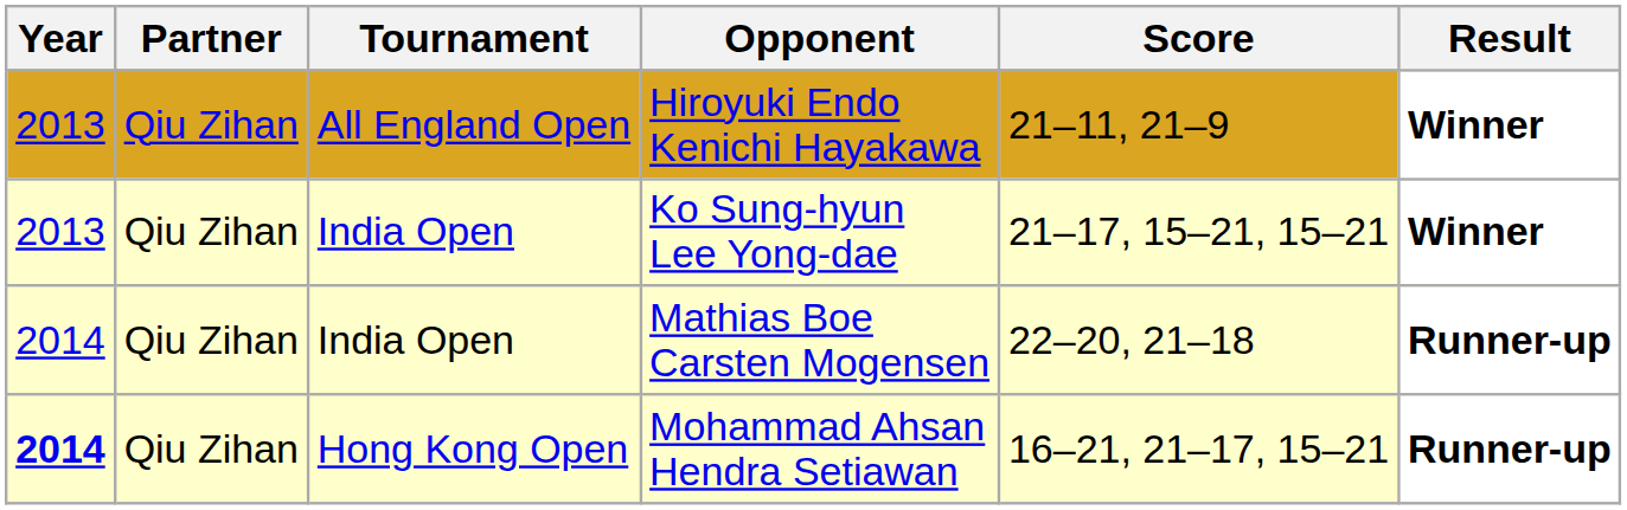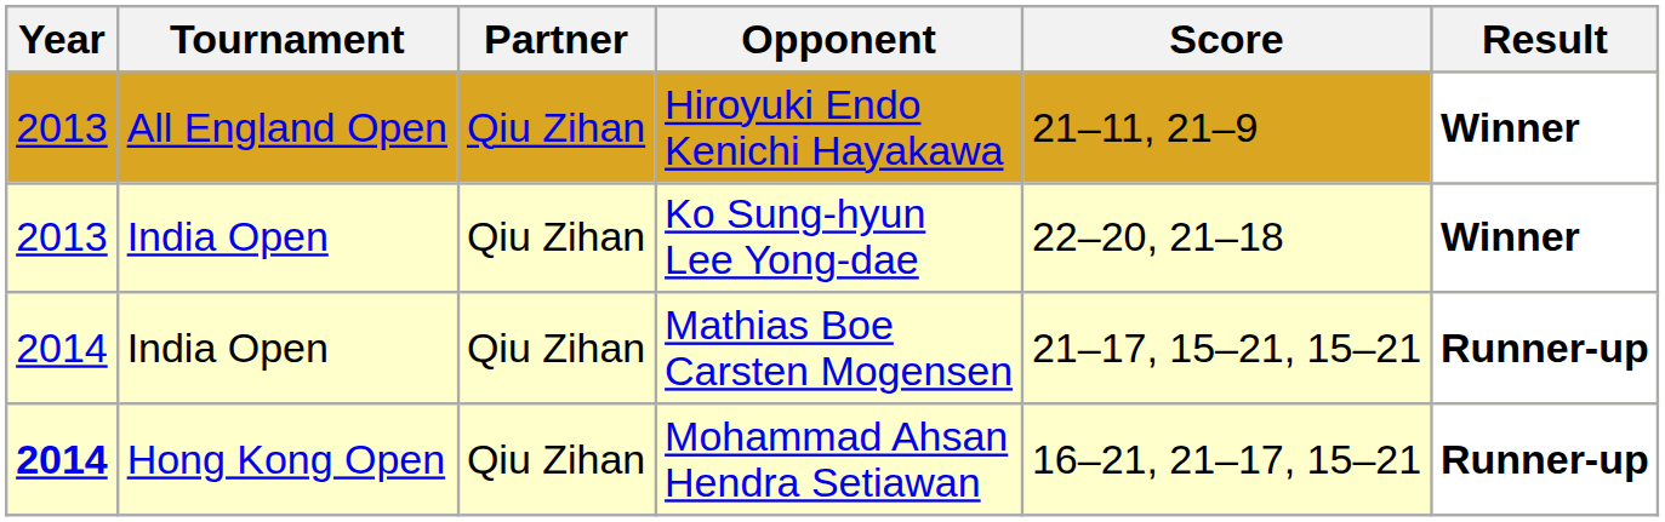columns swapped: Tournament <-> Partner
Ko Sung-hyun Lee Yong-dae | Score: 21–17, 15–21, 15–21 -> 22–20, 21–18
Mathias Boe Carsten Mogensen | Score: 22–20, 21–18 -> 21–17, 15–21, 15–21
